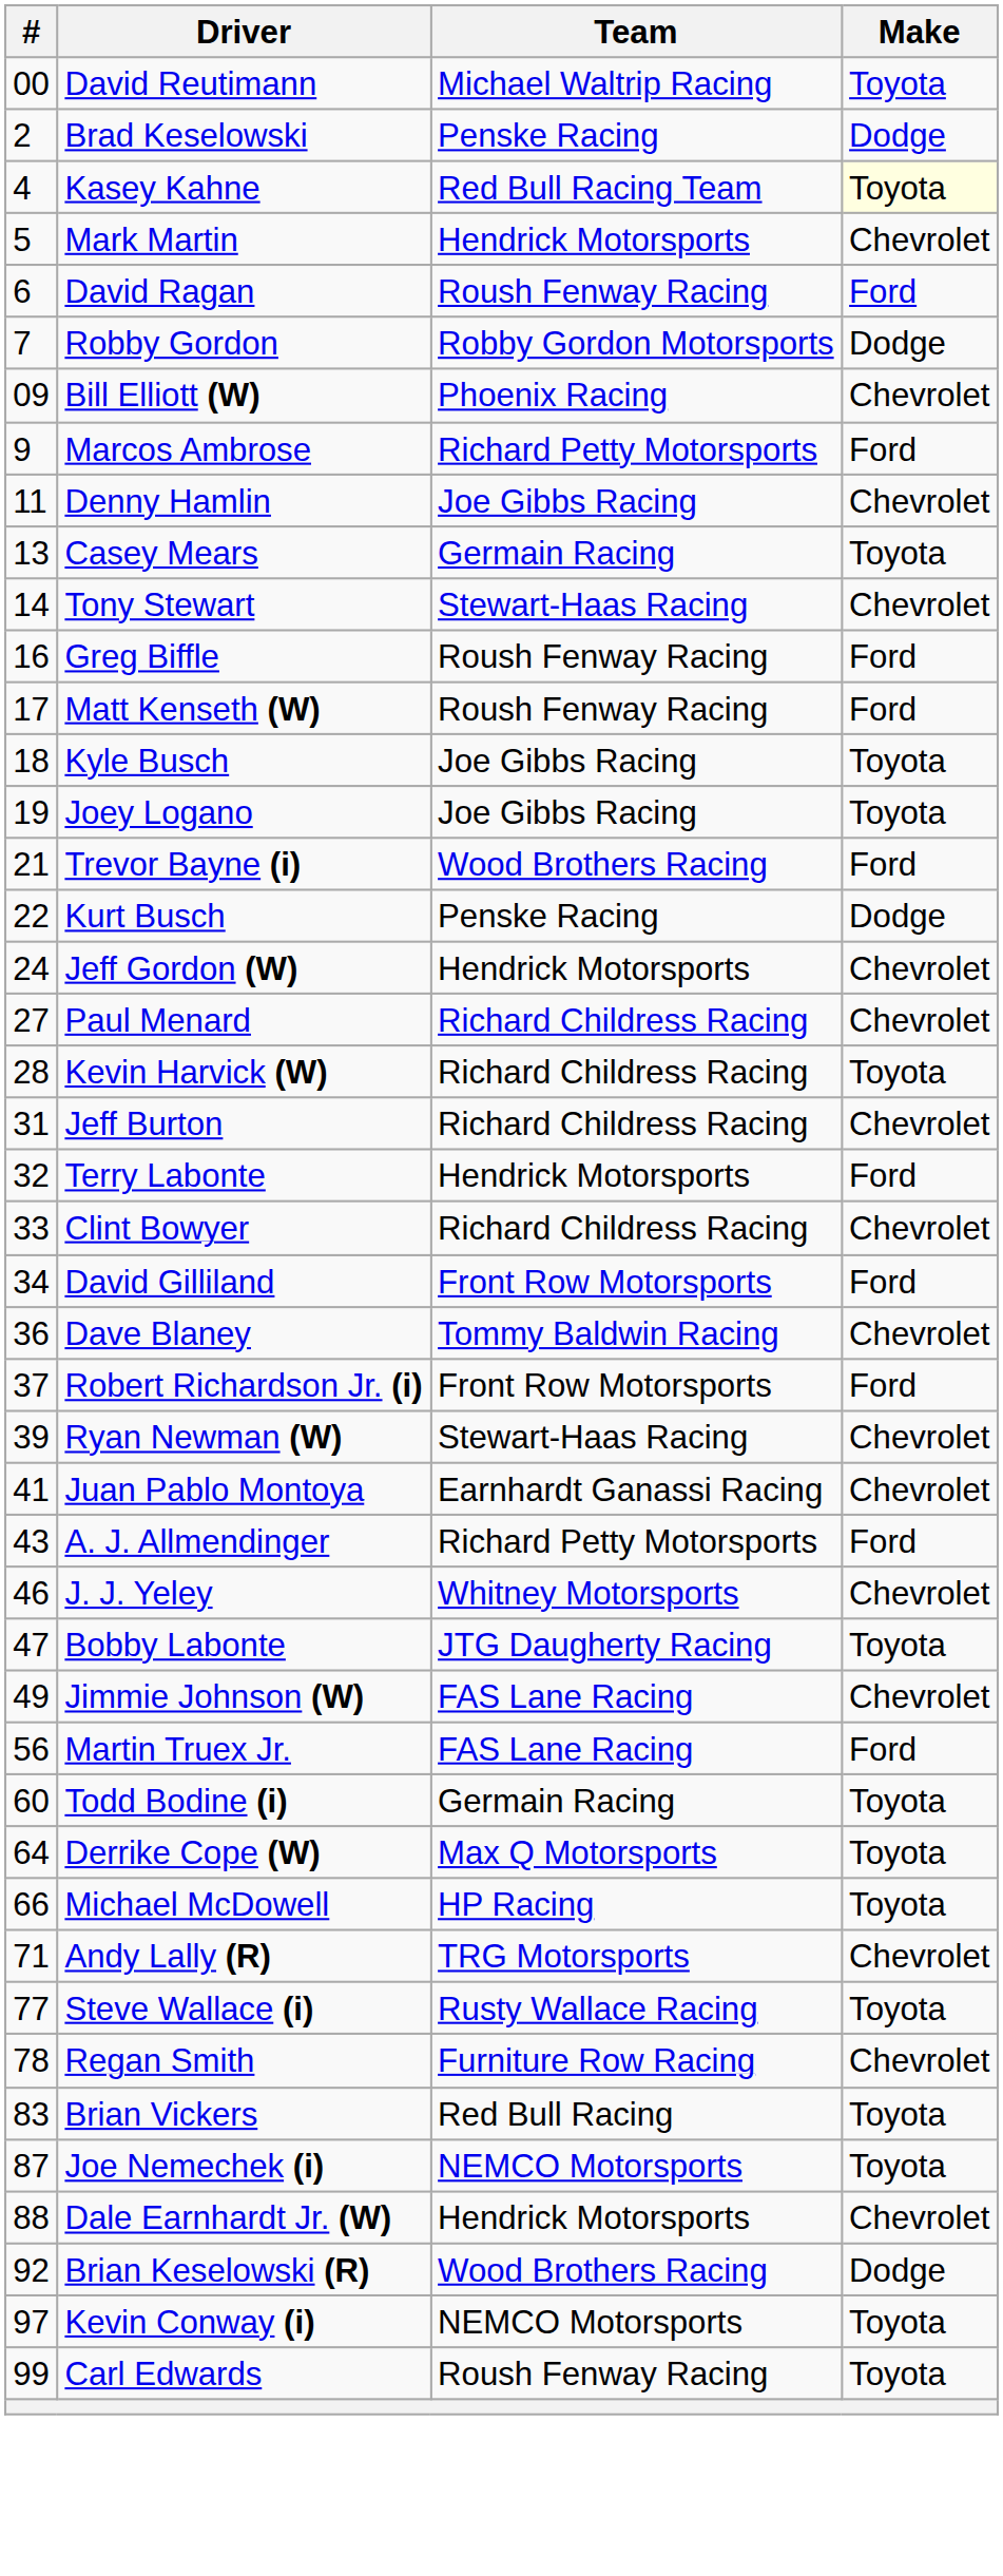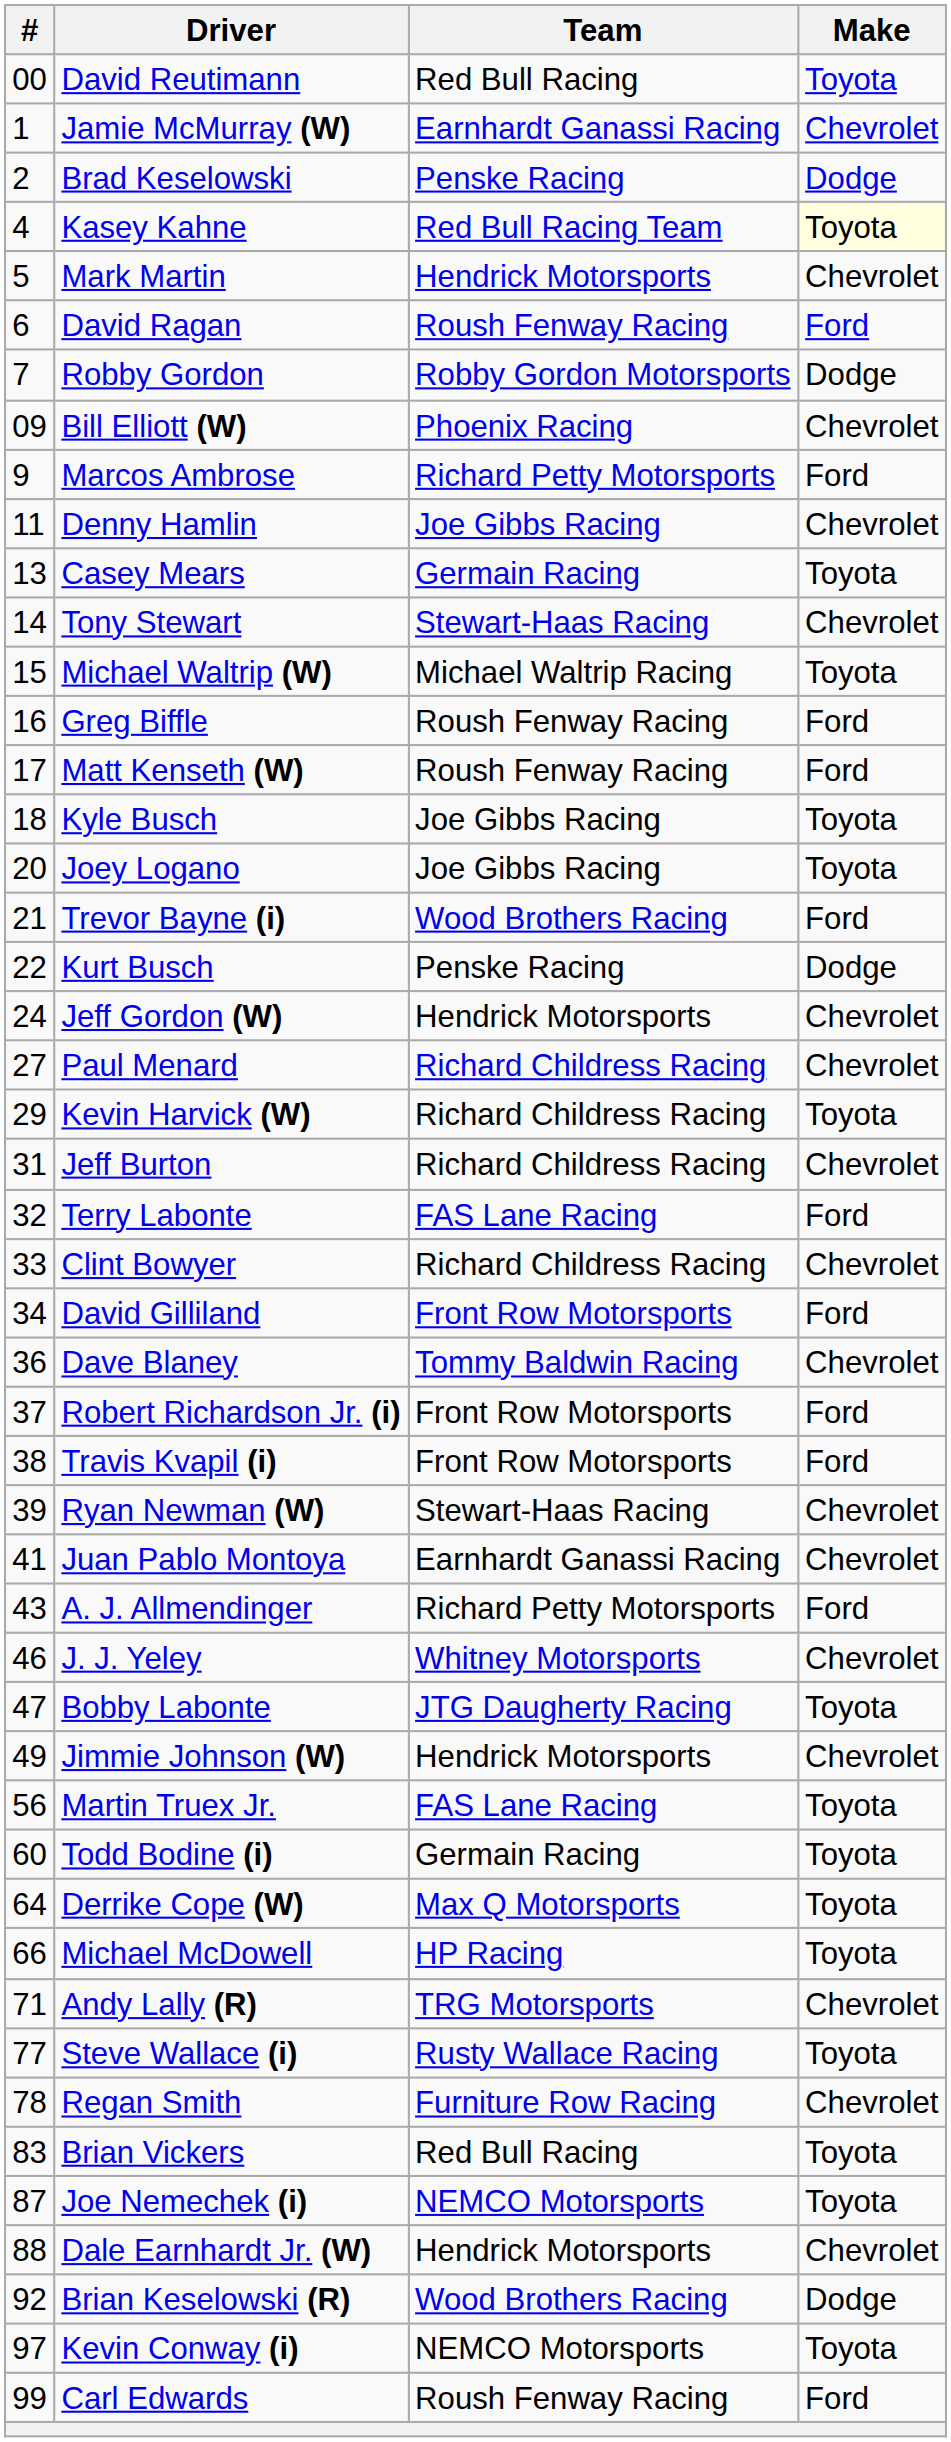David Reutimann | Team: Michael Waltrip Racing -> Red Bull Racing
+ row: 1 | Jamie McMurray (W) | Earnhardt Ganassi Racing | Chevrolet
+ row: 15 | Michael Waltrip (W) | Michael Waltrip Racing | Toyota
Joey Logano | #: 19 -> 20
Kevin Harvick (W) | #: 28 -> 29
Terry Labonte | Team: Hendrick Motorsports -> FAS Lane Racing
+ row: 38 | Travis Kvapil (i) | Front Row Motorsports | Ford
Jimmie Johnson (W) | Team: FAS Lane Racing -> Hendrick Motorsports
Martin Truex Jr. | Make: Ford -> Toyota
Carl Edwards | Make: Toyota -> Ford
